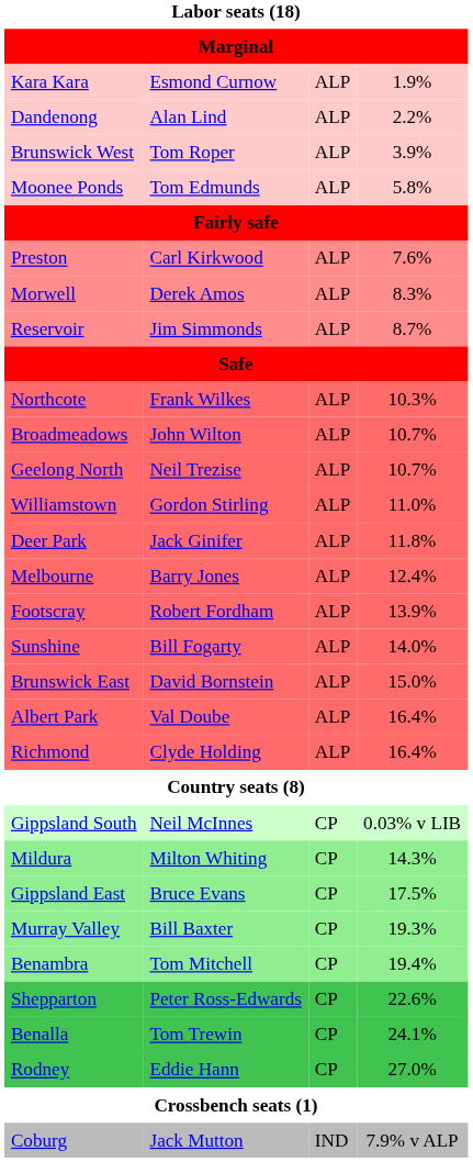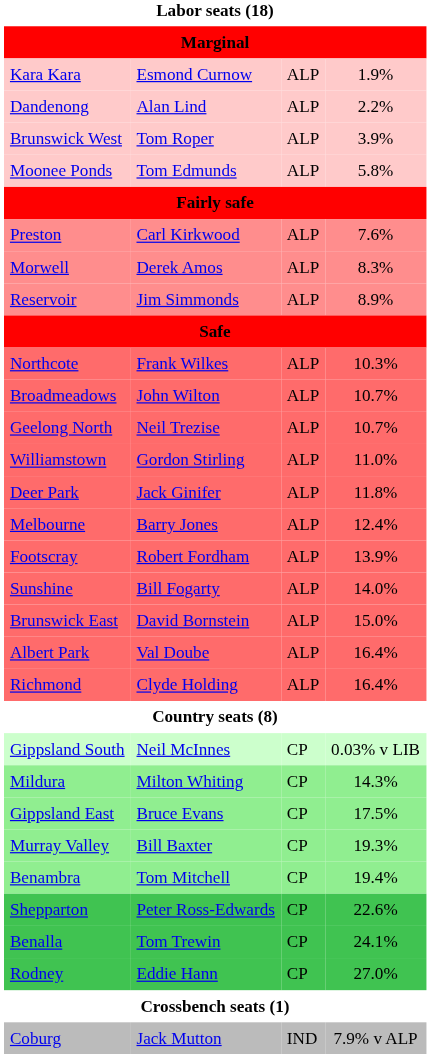Reservoir | column 4: 8.7% -> 8.9%
